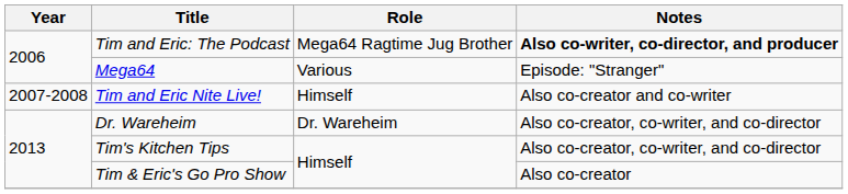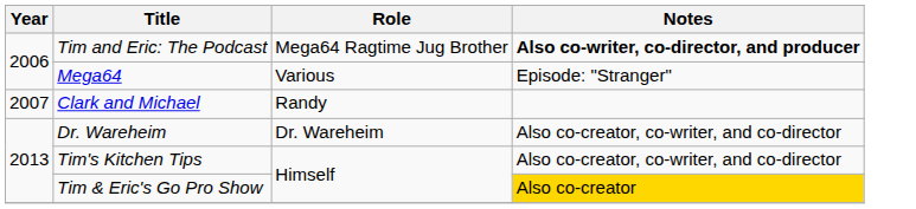+ row: 2007 | Clark and Michael | Randy
- row: 2007-2008 | Tim and Eric Nite Live! | Himself | Also co-creator and co-writer
Tim & Eric's Go Pro Show | Notes: no background -> gold background
